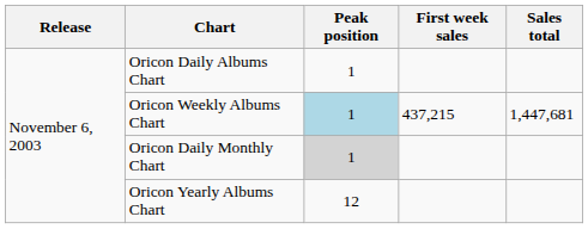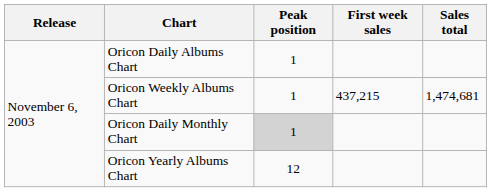Oricon Weekly Albums Chart | Peak position: lightblue background -> no background
Oricon Weekly Albums Chart | Sales total: 1,447,681 -> 1,474,681
